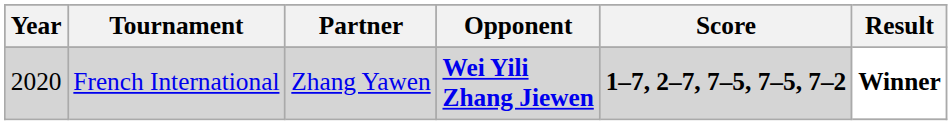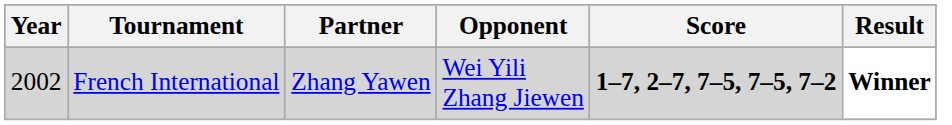French International | Year: 2020 -> 2002
French International | Opponent: bold -> normal
